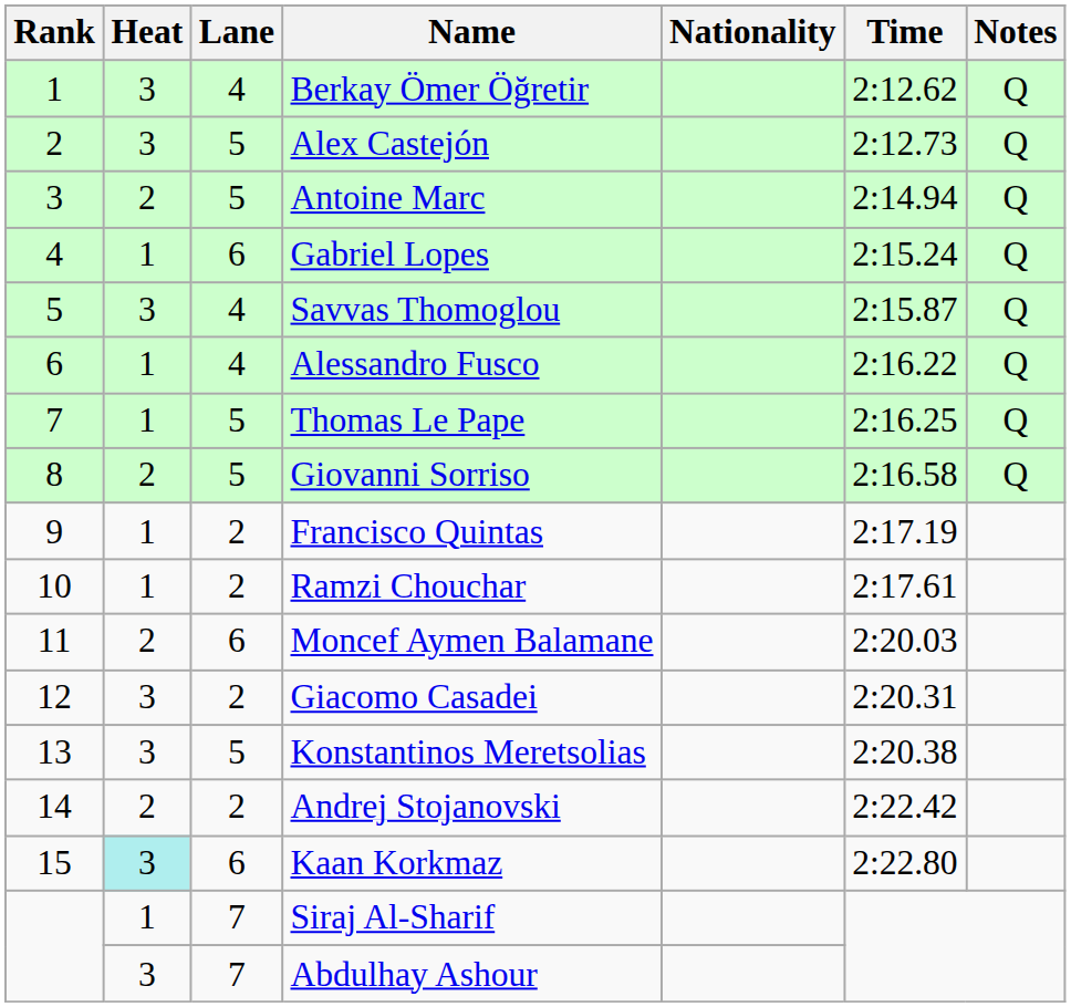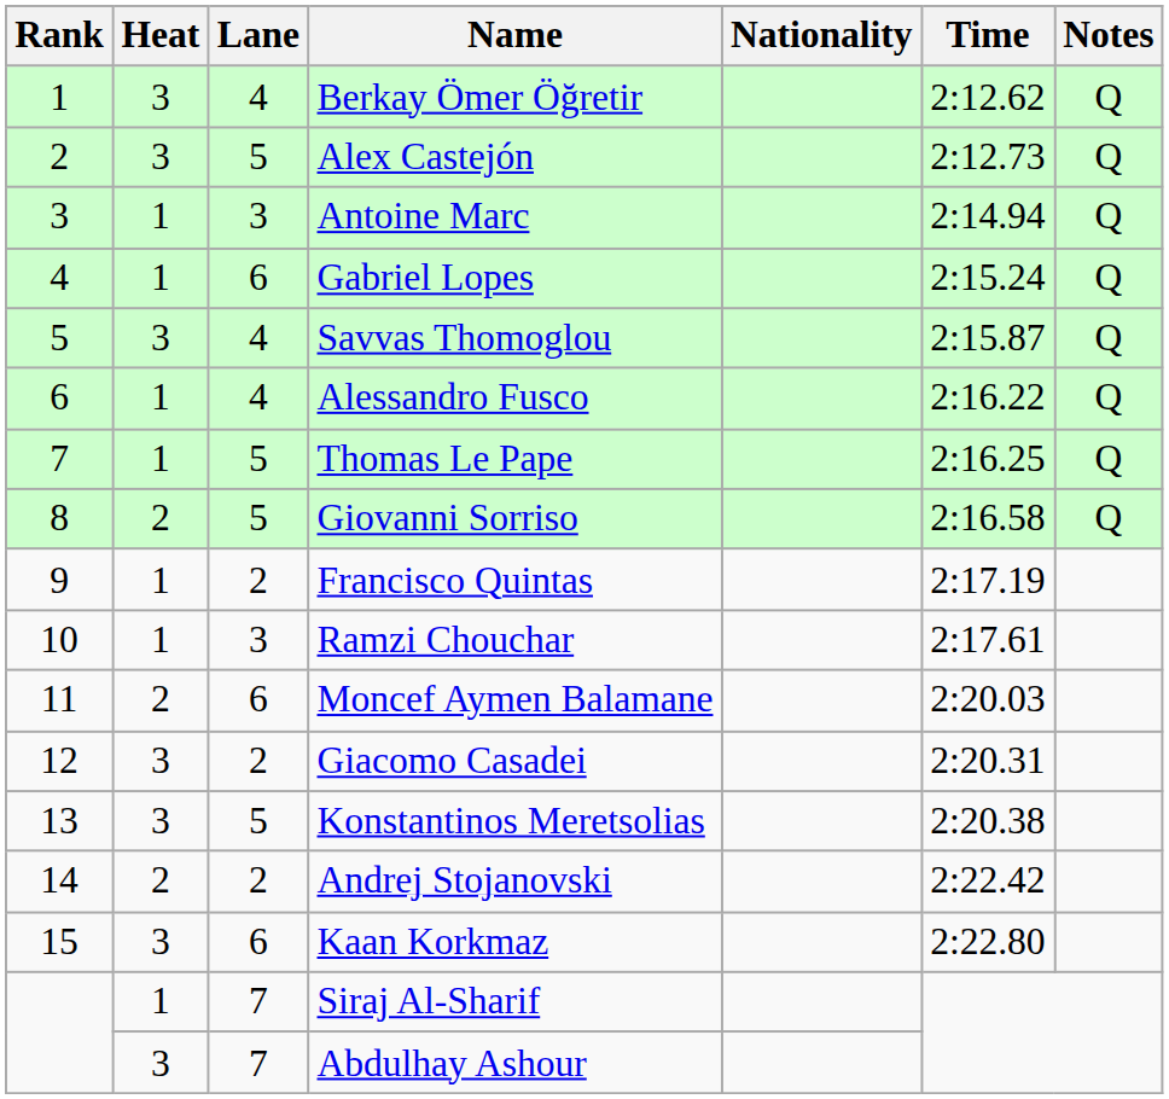Antoine Marc | Heat: 2 -> 1
Antoine Marc | Lane: 5 -> 3
Ramzi Chouchar | Lane: 2 -> 3
Kaan Korkmaz | Heat: paleturquoise background -> no background
